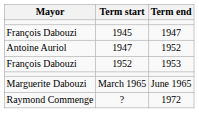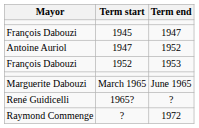+ row: René Guidicelli | 1965? | ?
